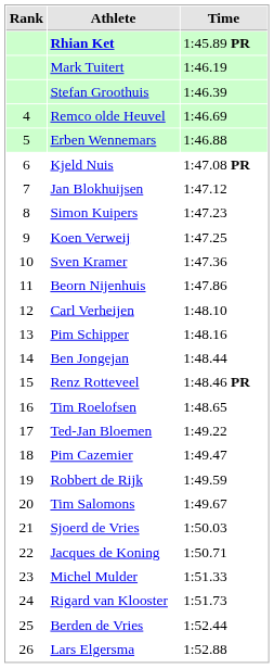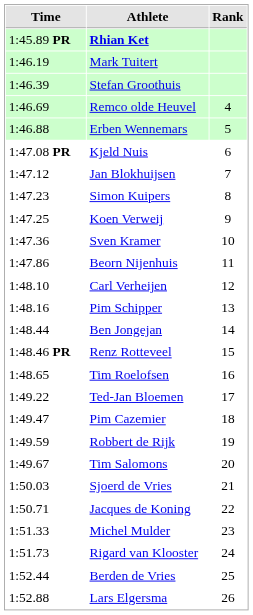columns swapped: Rank <-> Time
